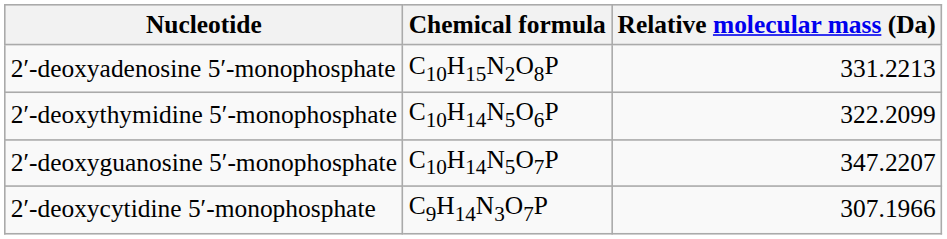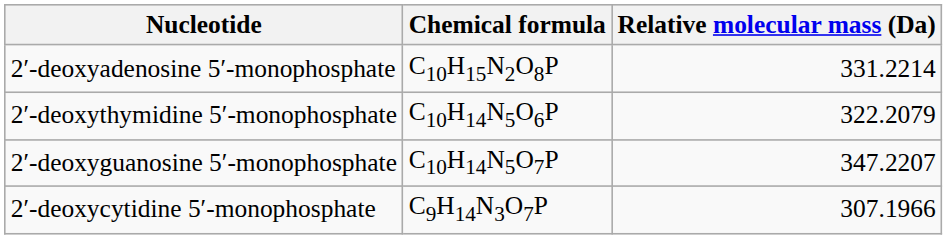2′-deoxyadenosine 5′-monophosphate | Relative molecular mass (Da): 331.2213 -> 331.2214
2′-deoxythymidine 5′-monophosphate | Relative molecular mass (Da): 322.2099 -> 322.2079
